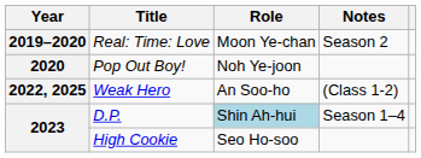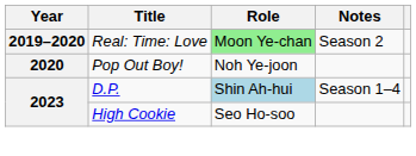Real: Time: Love | Role: no background -> lightgreen background
- row: 2022, 2025 | Weak Hero | An Soo-ho | (Class 1-2)
